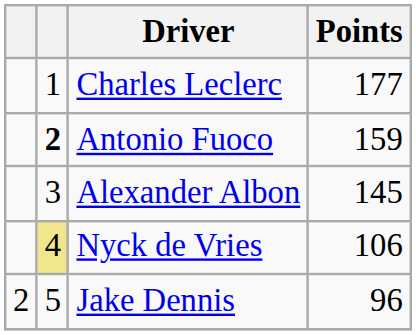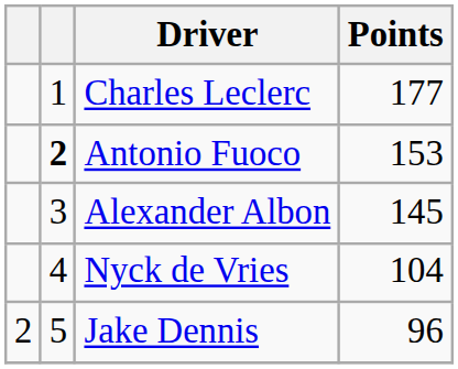Antonio Fuoco | Points: 159 -> 153
Nyck de Vries | column 2: khaki background -> no background
Nyck de Vries | Points: 106 -> 104
